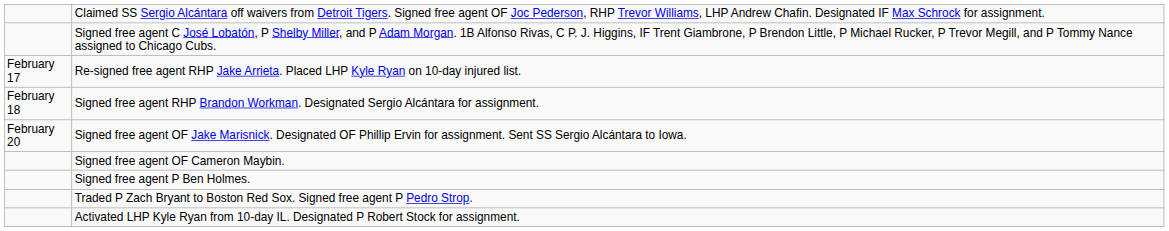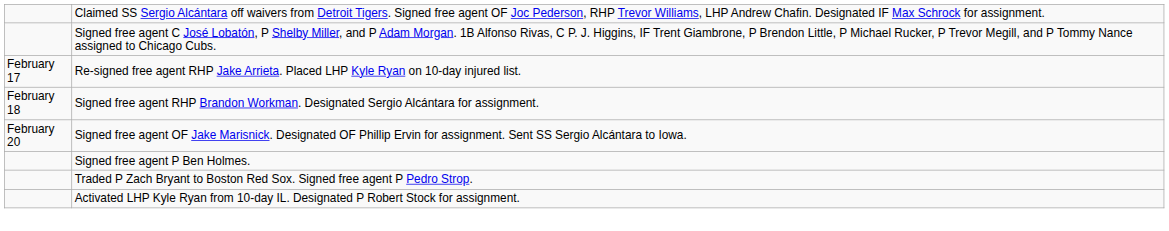- row: Signed free agent OF Cameron Maybin.
